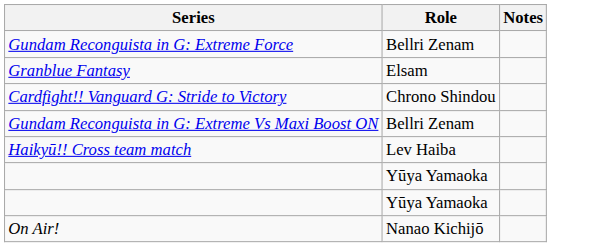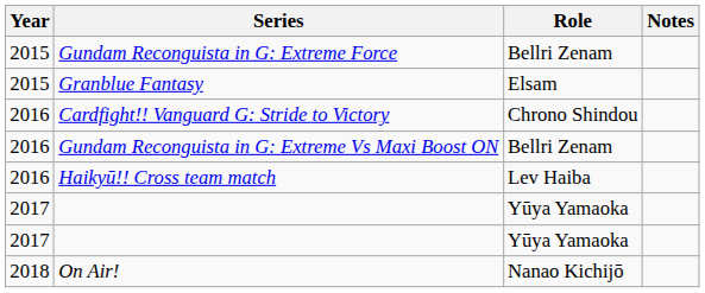+ column: Year | 2015 | 2015 | 2016 | 2016 | 2016 | 2017 | 2017 | 2018
